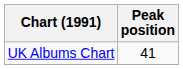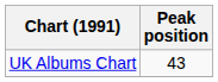UK Albums Chart | Peak position: 41 -> 43
